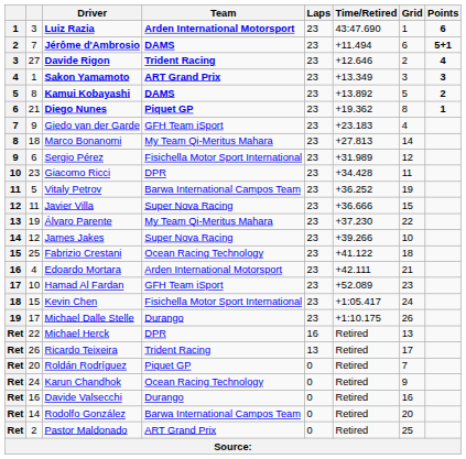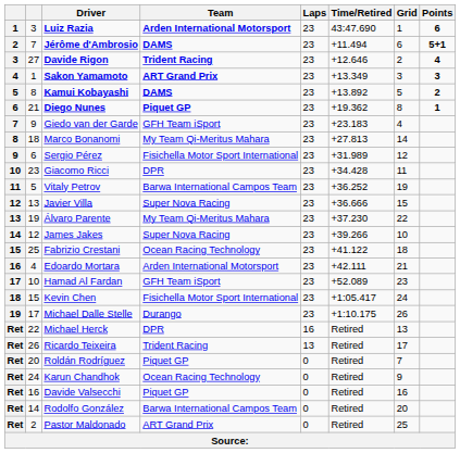Javier Villa | column 2: 11 -> 13
Davide Valsecchi | Team: Durango -> Piquet GP
